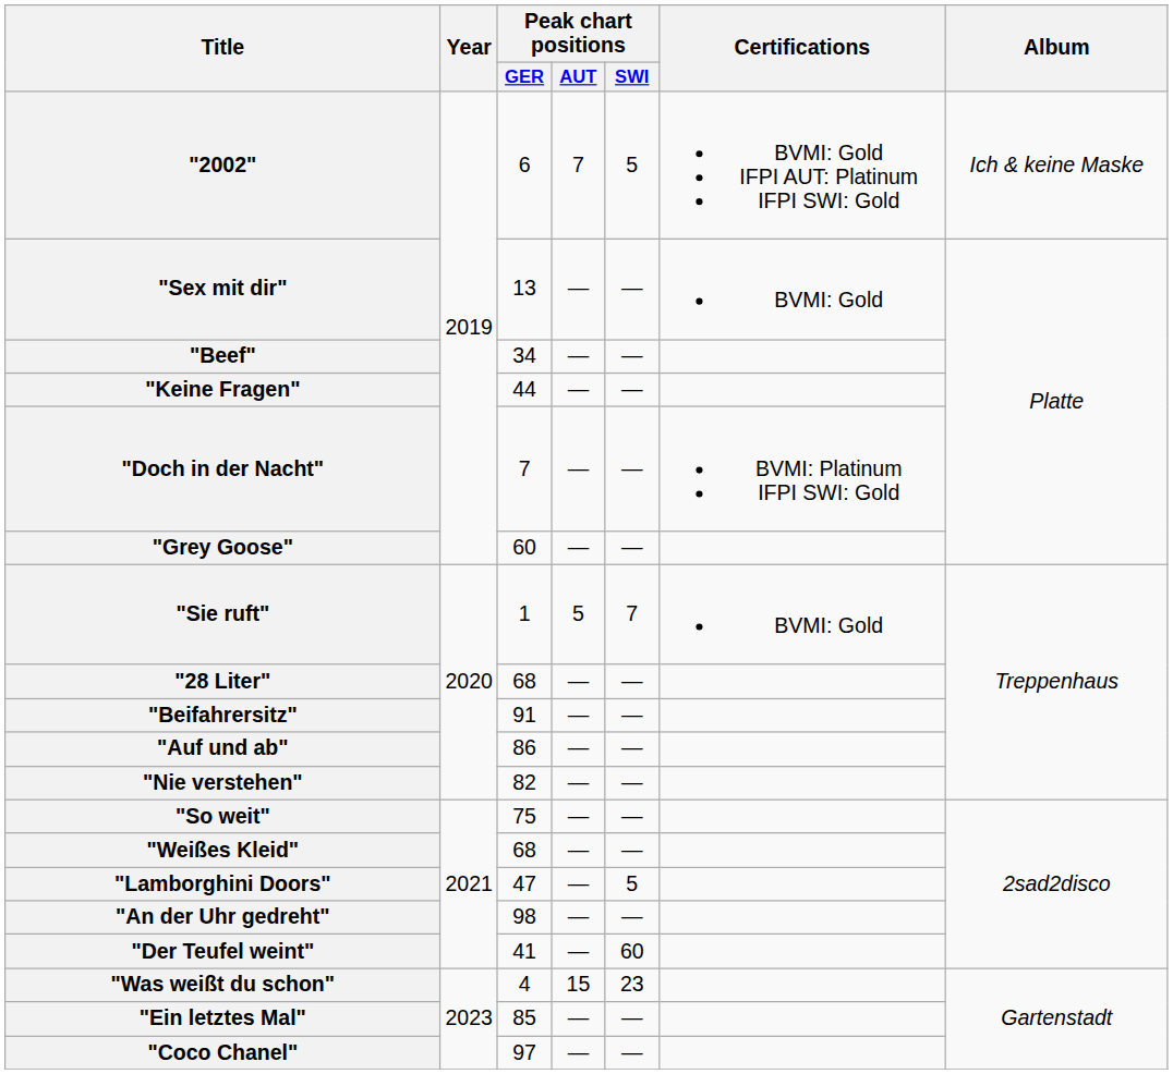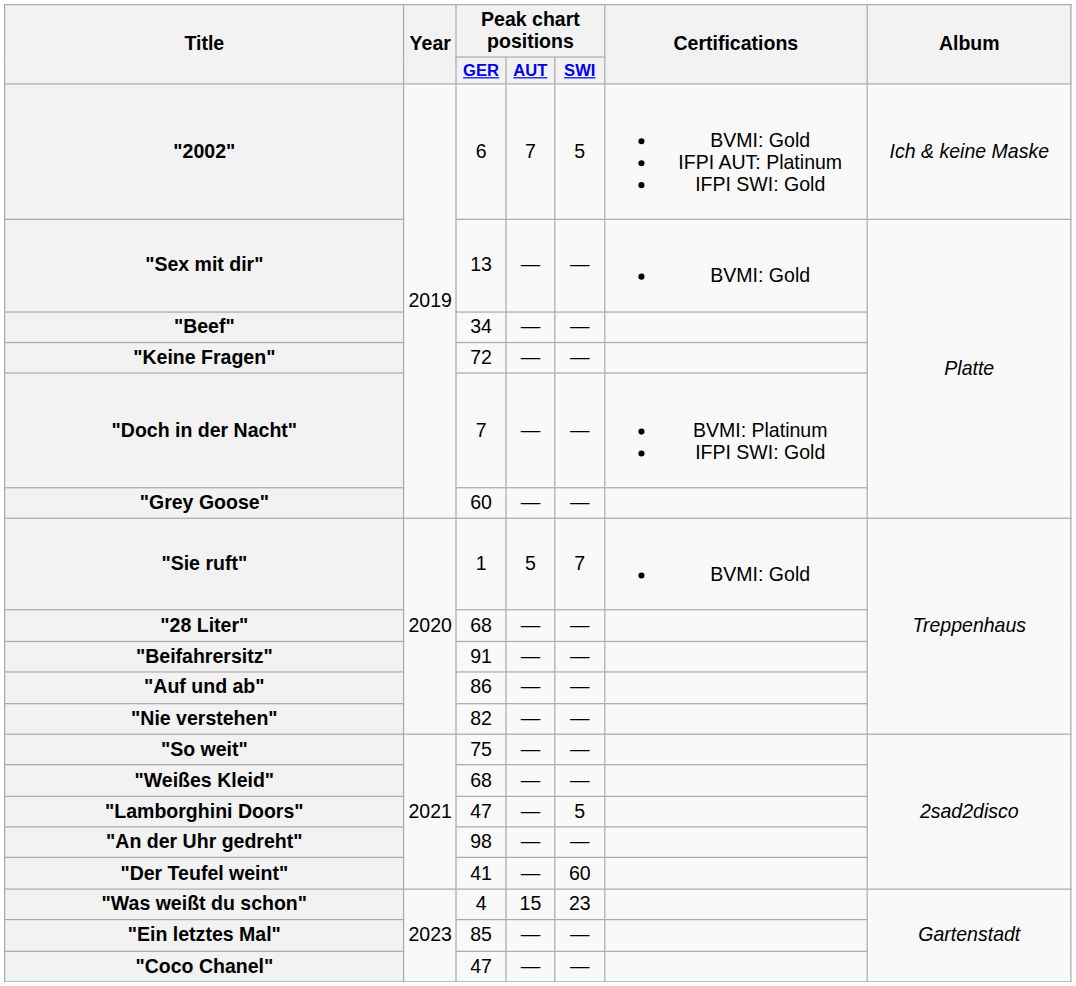"Keine Fragen" | Peak chart positions / GER: 44 -> 72
"Coco Chanel" | Peak chart positions / GER: 97 -> 47
